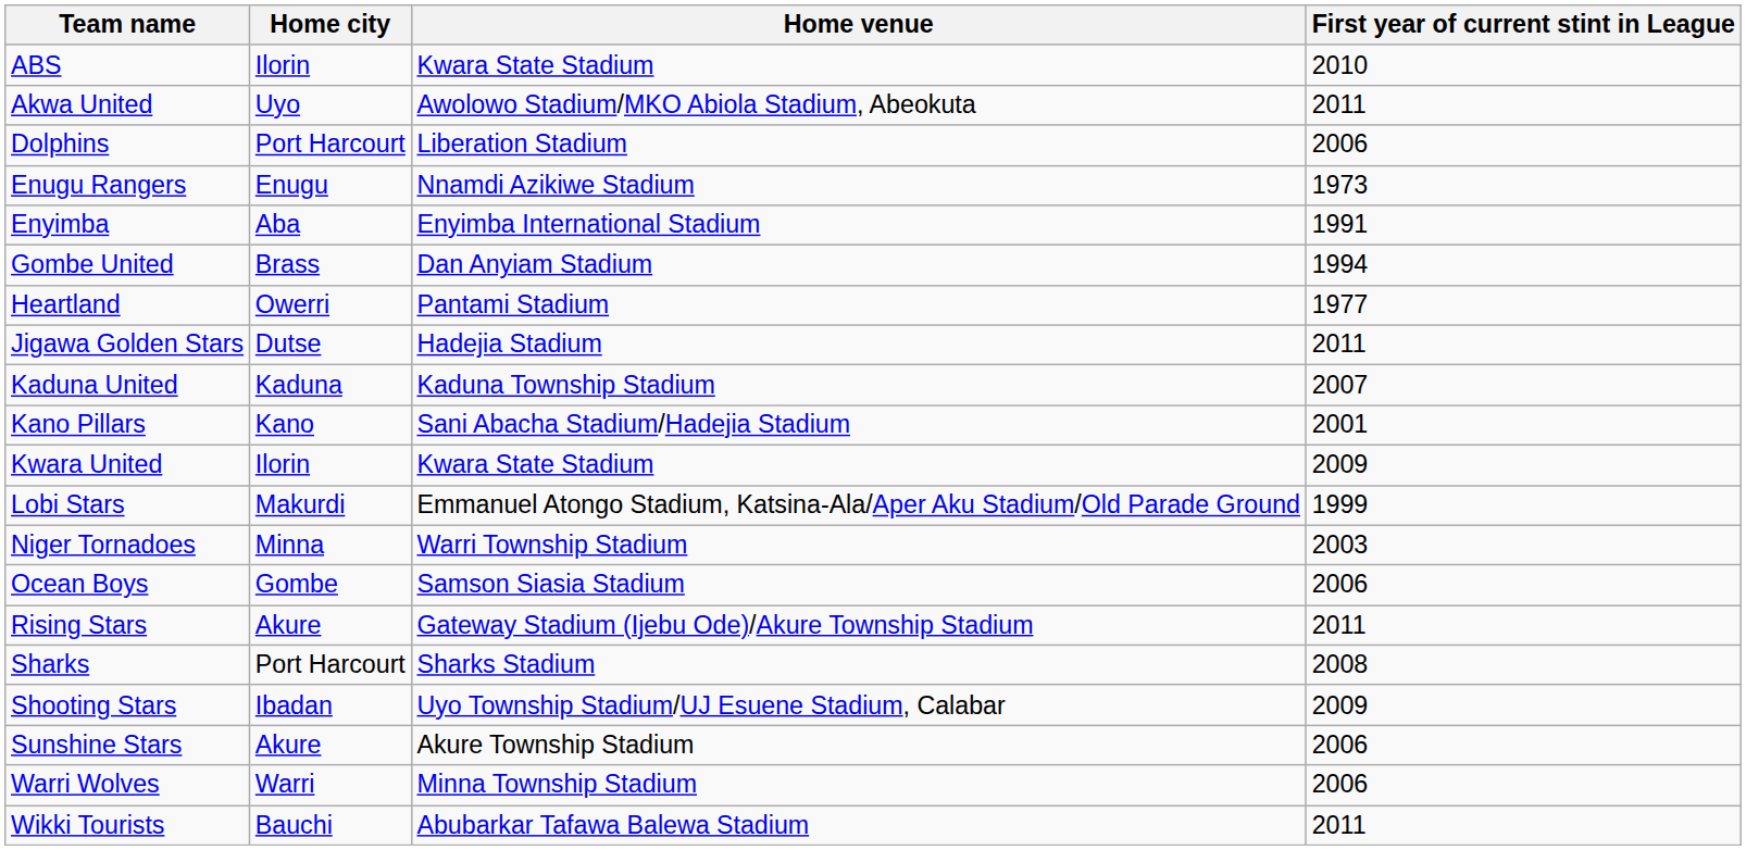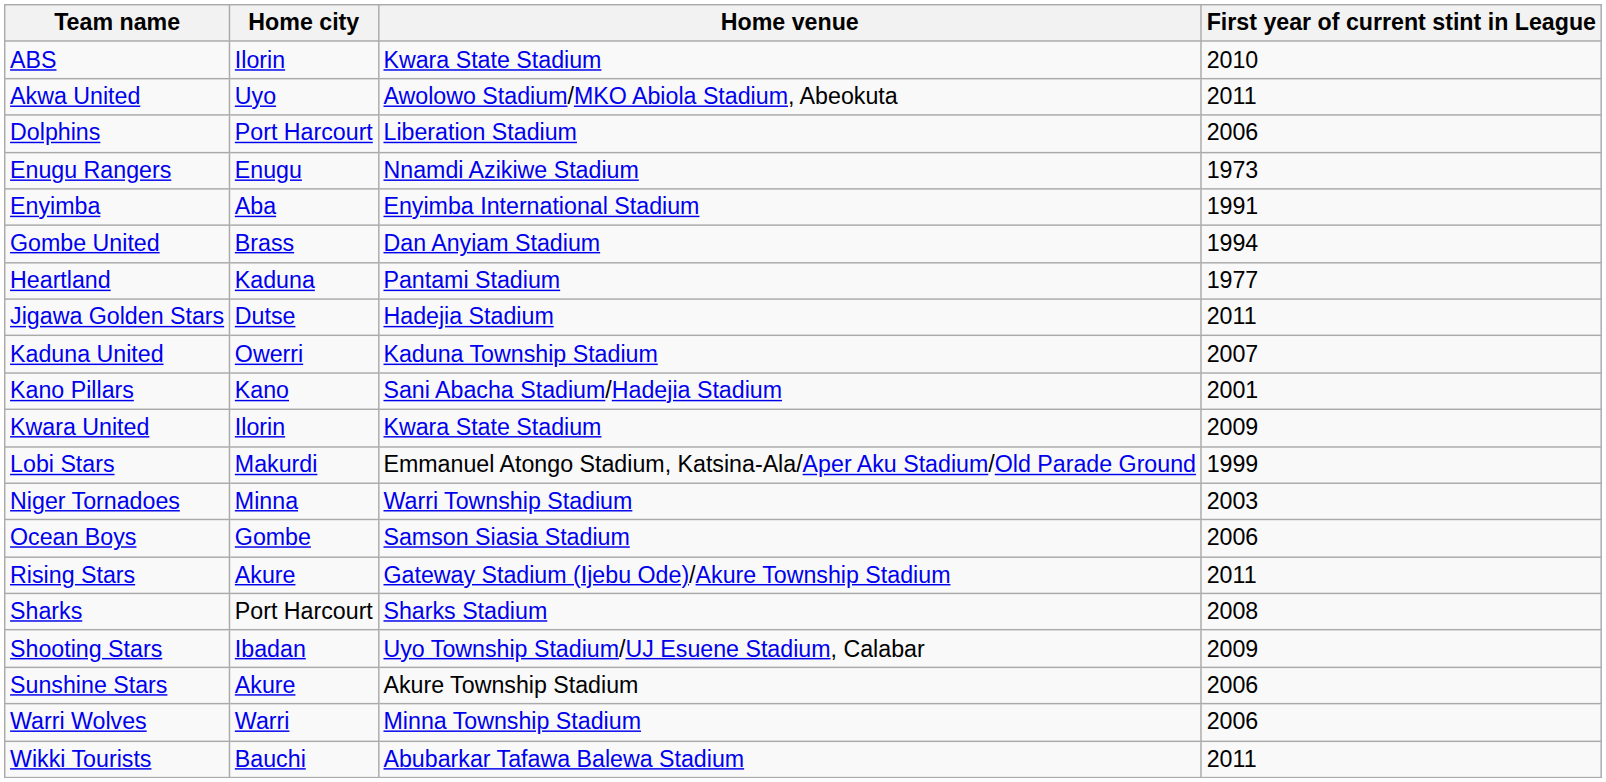Heartland | Home city: Owerri -> Kaduna
Kaduna United | Home city: Kaduna -> Owerri
